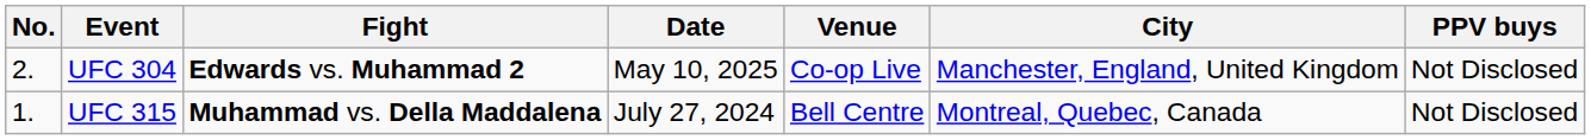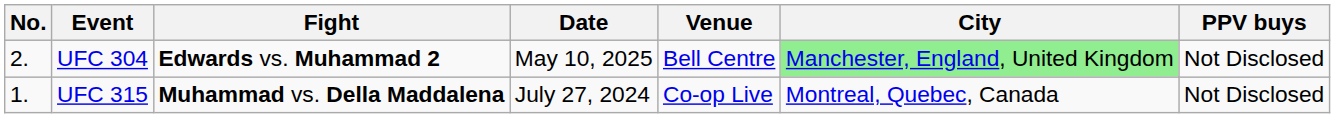UFC 304 | Venue: Co-op Live -> Bell Centre
UFC 304 | City: no background -> lightgreen background
UFC 315 | Venue: Bell Centre -> Co-op Live
